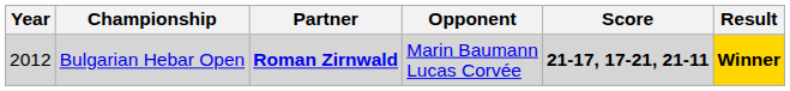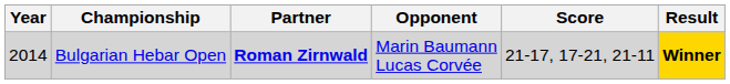Bulgarian Hebar Open | Year: 2012 -> 2014
Bulgarian Hebar Open | Score: bold -> normal
